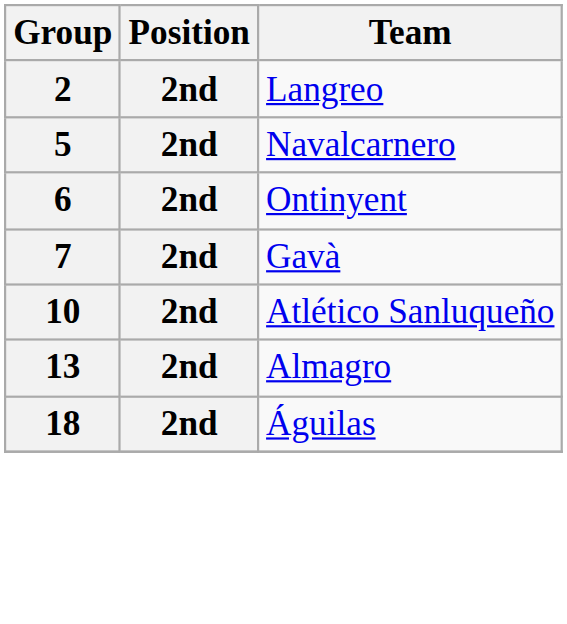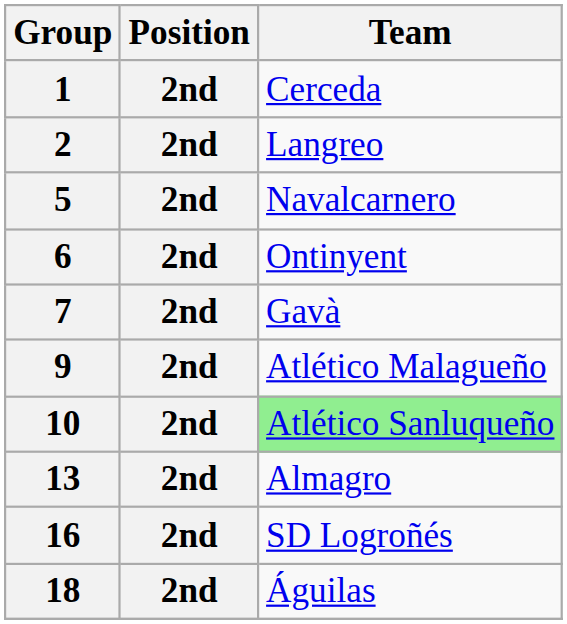+ row: 1 | 2nd | Cerceda
+ row: 9 | 2nd | Atlético Malagueño
10 | Team: no background -> lightgreen background
+ row: 16 | 2nd | SD Logroñés
